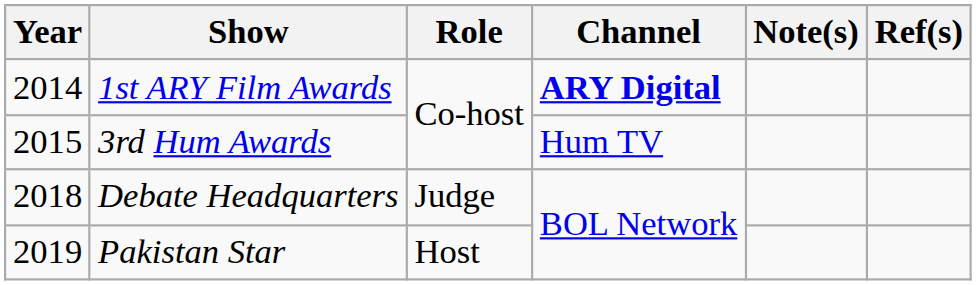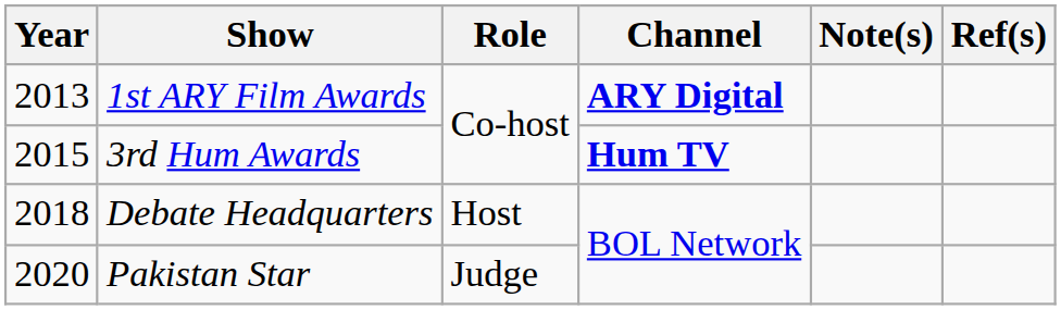1st ARY Film Awards | Year: 2014 -> 2013
3rd Hum Awards | Channel: normal -> bold
Debate Headquarters | Role: Judge -> Host
Pakistan Star | Year: 2019 -> 2020
Pakistan Star | Role: Host -> Judge
